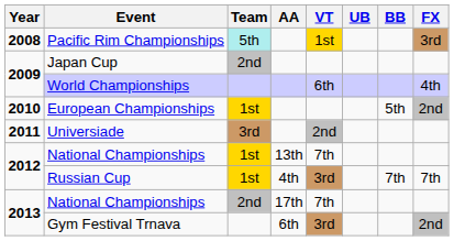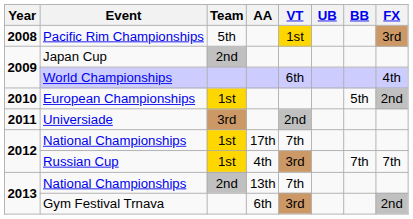Pacific Rim Championships | Team: paleturquoise background -> no background
2012 / National Championships | AA: 13th -> 17th
2013 / National Championships | AA: 17th -> 13th
